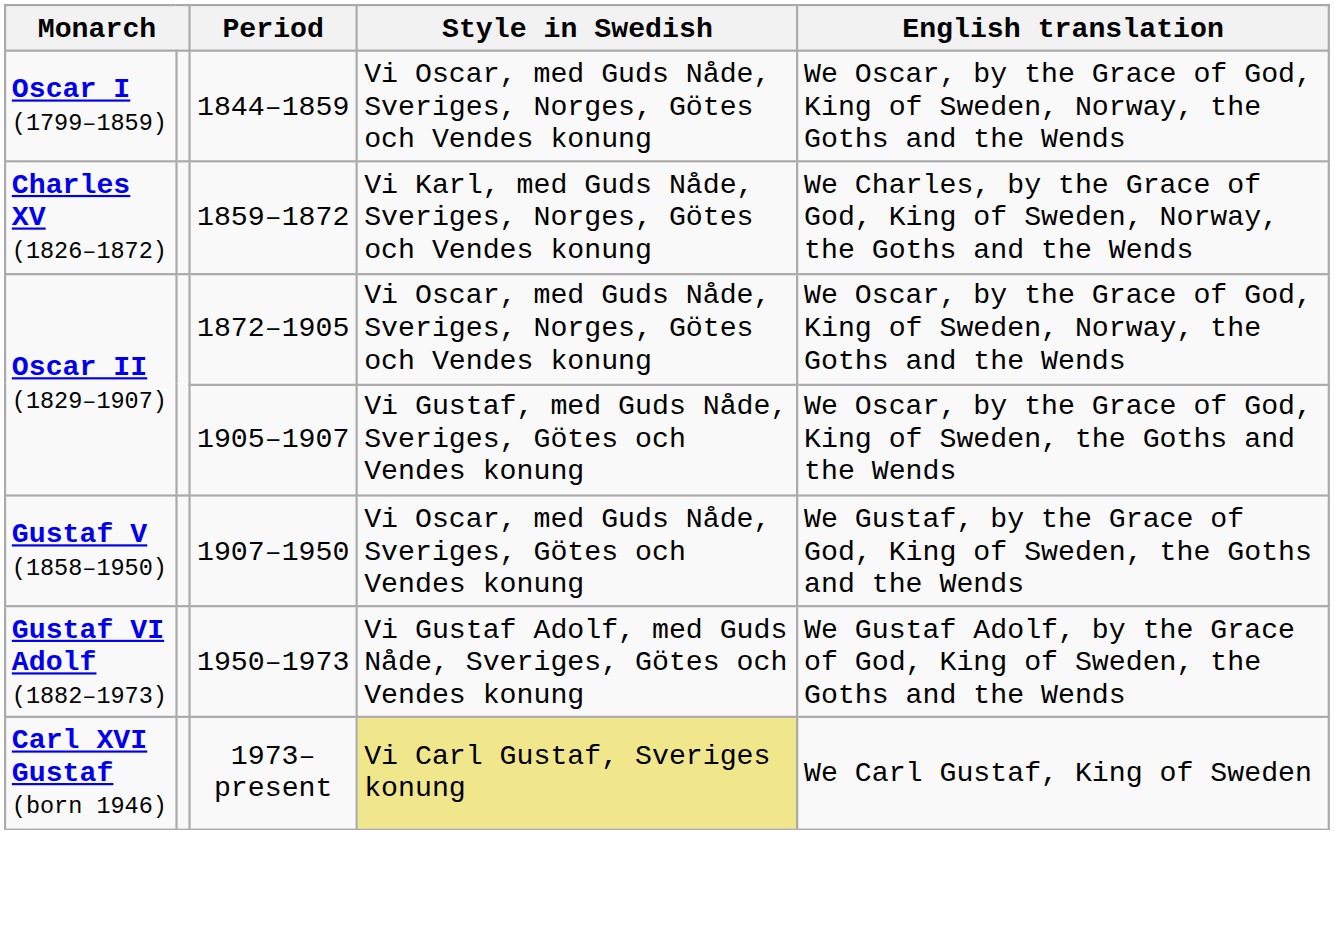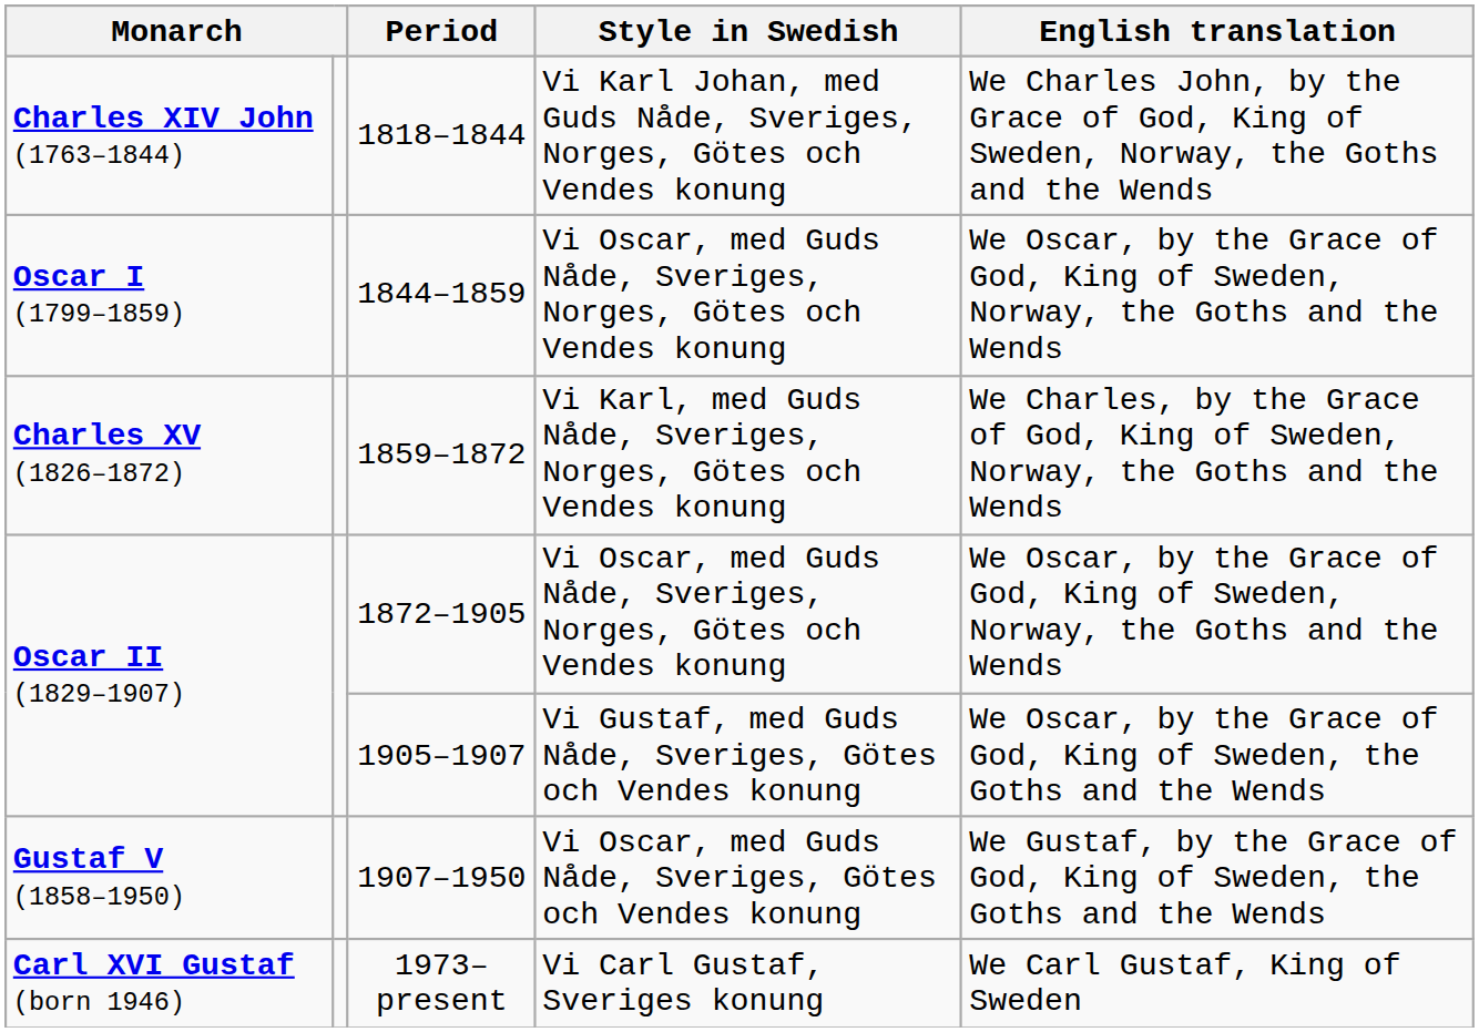+ row: Charles XIV John (1763–1844) | 1818–1844 | Vi Karl Johan, med Guds Nåde, Sveriges, Norges, Götes och Vendes konung | We Charles John, by the Grace of God, King of Sweden, Norway, the Goths and the Wends
- row: Gustaf VI Adolf (1882–1973) | 1950–1973 | Vi Gustaf Adolf, med Guds Nåde, Sveriges, Götes och Vendes konung | We Gustaf Adolf, by the Grace of God, King of Sweden, the Goths and the Wends
1973–present | Style in Swedish: khaki background -> no background
